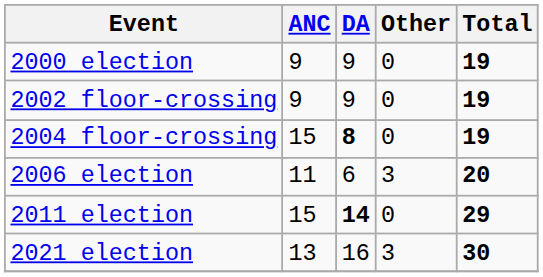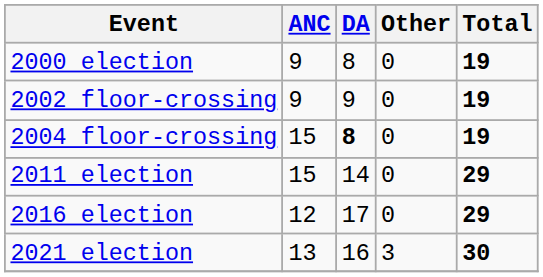2000 election | DA: 9 -> 8
- row: 2006 election | 11 | 6 | 3 | 20
2011 election | DA: bold -> normal
+ row: 2016 election | 12 | 17 | 0 | 29
